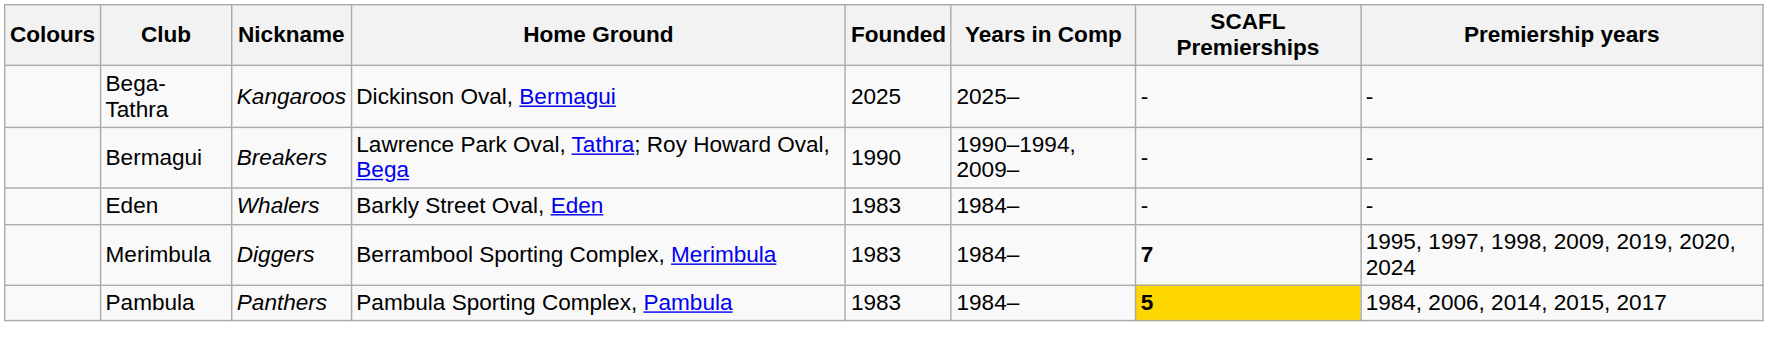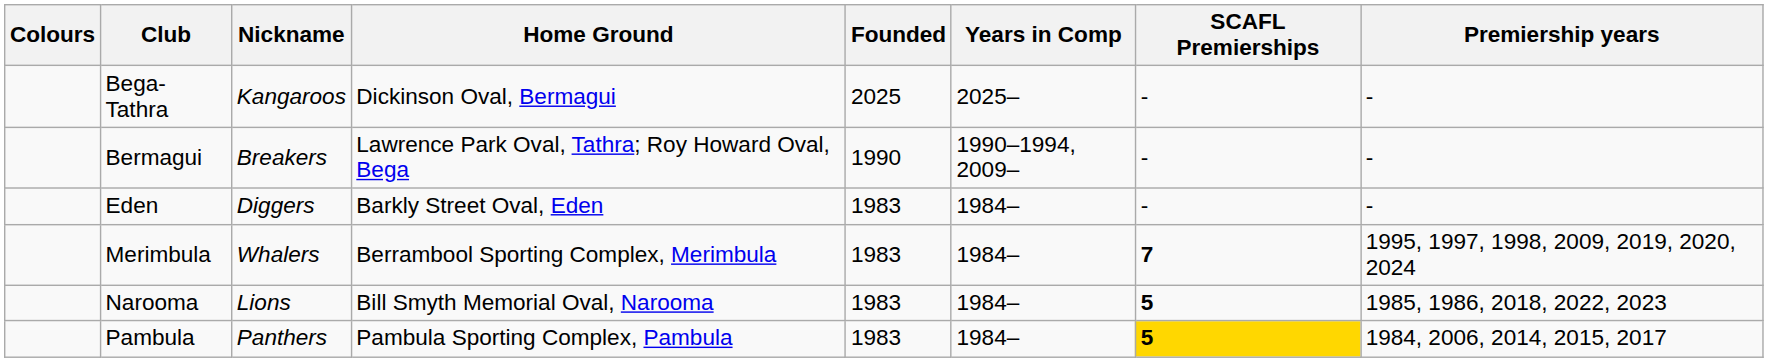Eden | Nickname: Whalers -> Diggers
Merimbula | Nickname: Diggers -> Whalers
+ row: Narooma | Lions | Bill Smyth Memorial Oval, Narooma | 1983 | 1984– | 5 | 1985, 1986, 2018, 2022, 2023
